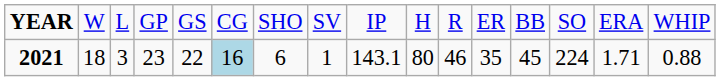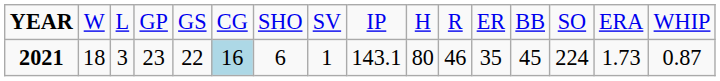2021 | column 15: 1.71 -> 1.73
2021 | column 16: 0.88 -> 0.87
